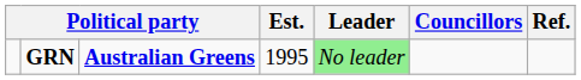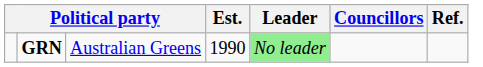GRN | column 3: bold -> normal
GRN | Est.: 1995 -> 1990
